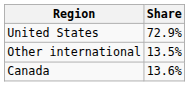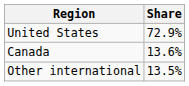rows swapped: Canada <-> Other international
